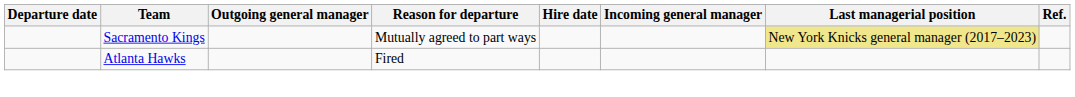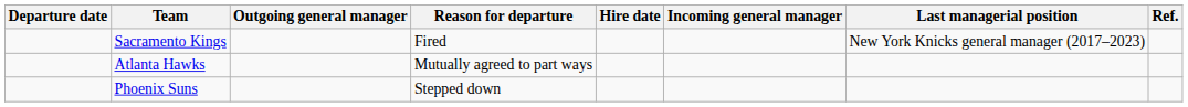Sacramento Kings | Reason for departure: Mutually agreed to part ways -> Fired
Sacramento Kings | Last managerial position: khaki background -> no background
Atlanta Hawks | Reason for departure: Fired -> Mutually agreed to part ways
+ row: Phoenix Suns | Stepped down
